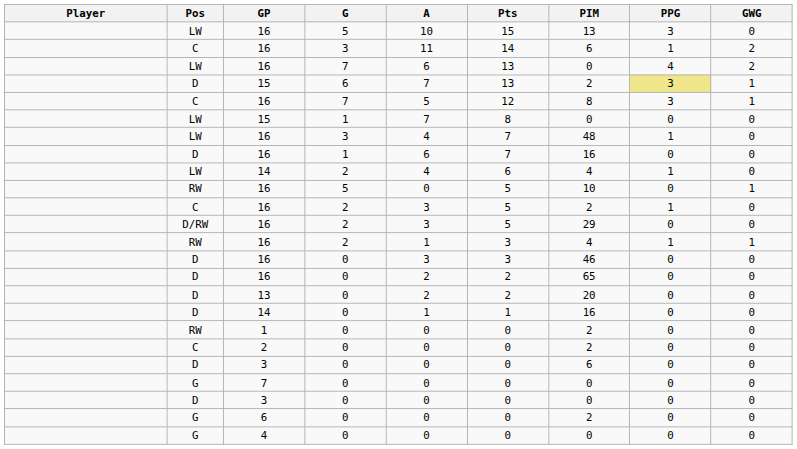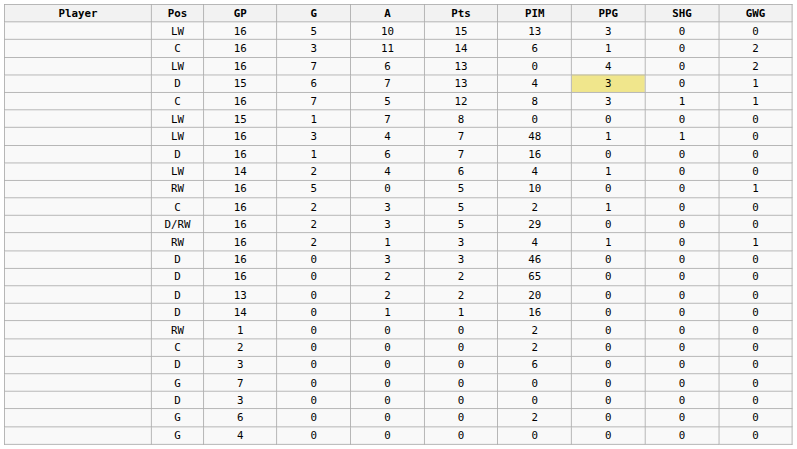+ column: SHG | 0 | 0 | 0 | 0 | 1 | 0 | 1 | 0 | 0 | 0 | 0 | 0 | 0 | 0 | 0 | 0 | 0 | 0 | 0 | 0 | 0 | 0 | 0 | 0
15 / 6 | PIM: 2 -> 4
